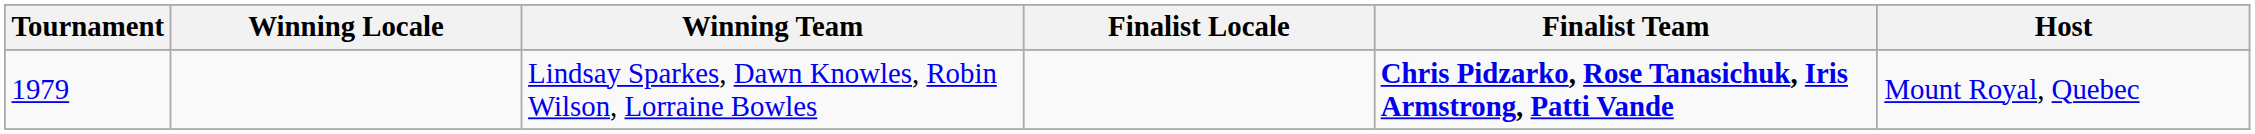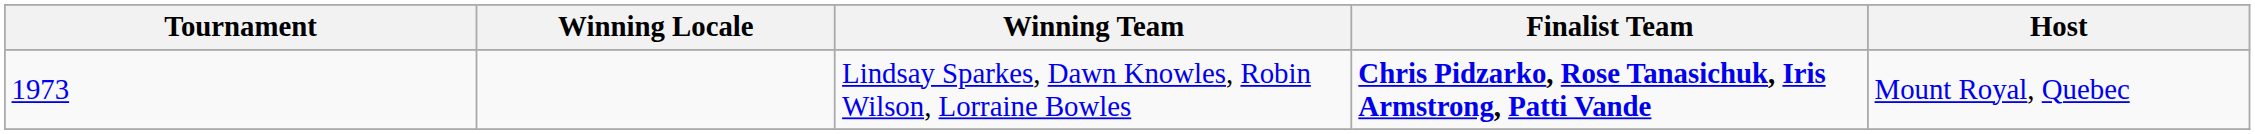- column: Finalist Locale
Lindsay Sparkes, Dawn Knowles, Robin Wilson, Lorraine Bowles | Tournament: 1979 -> 1973
